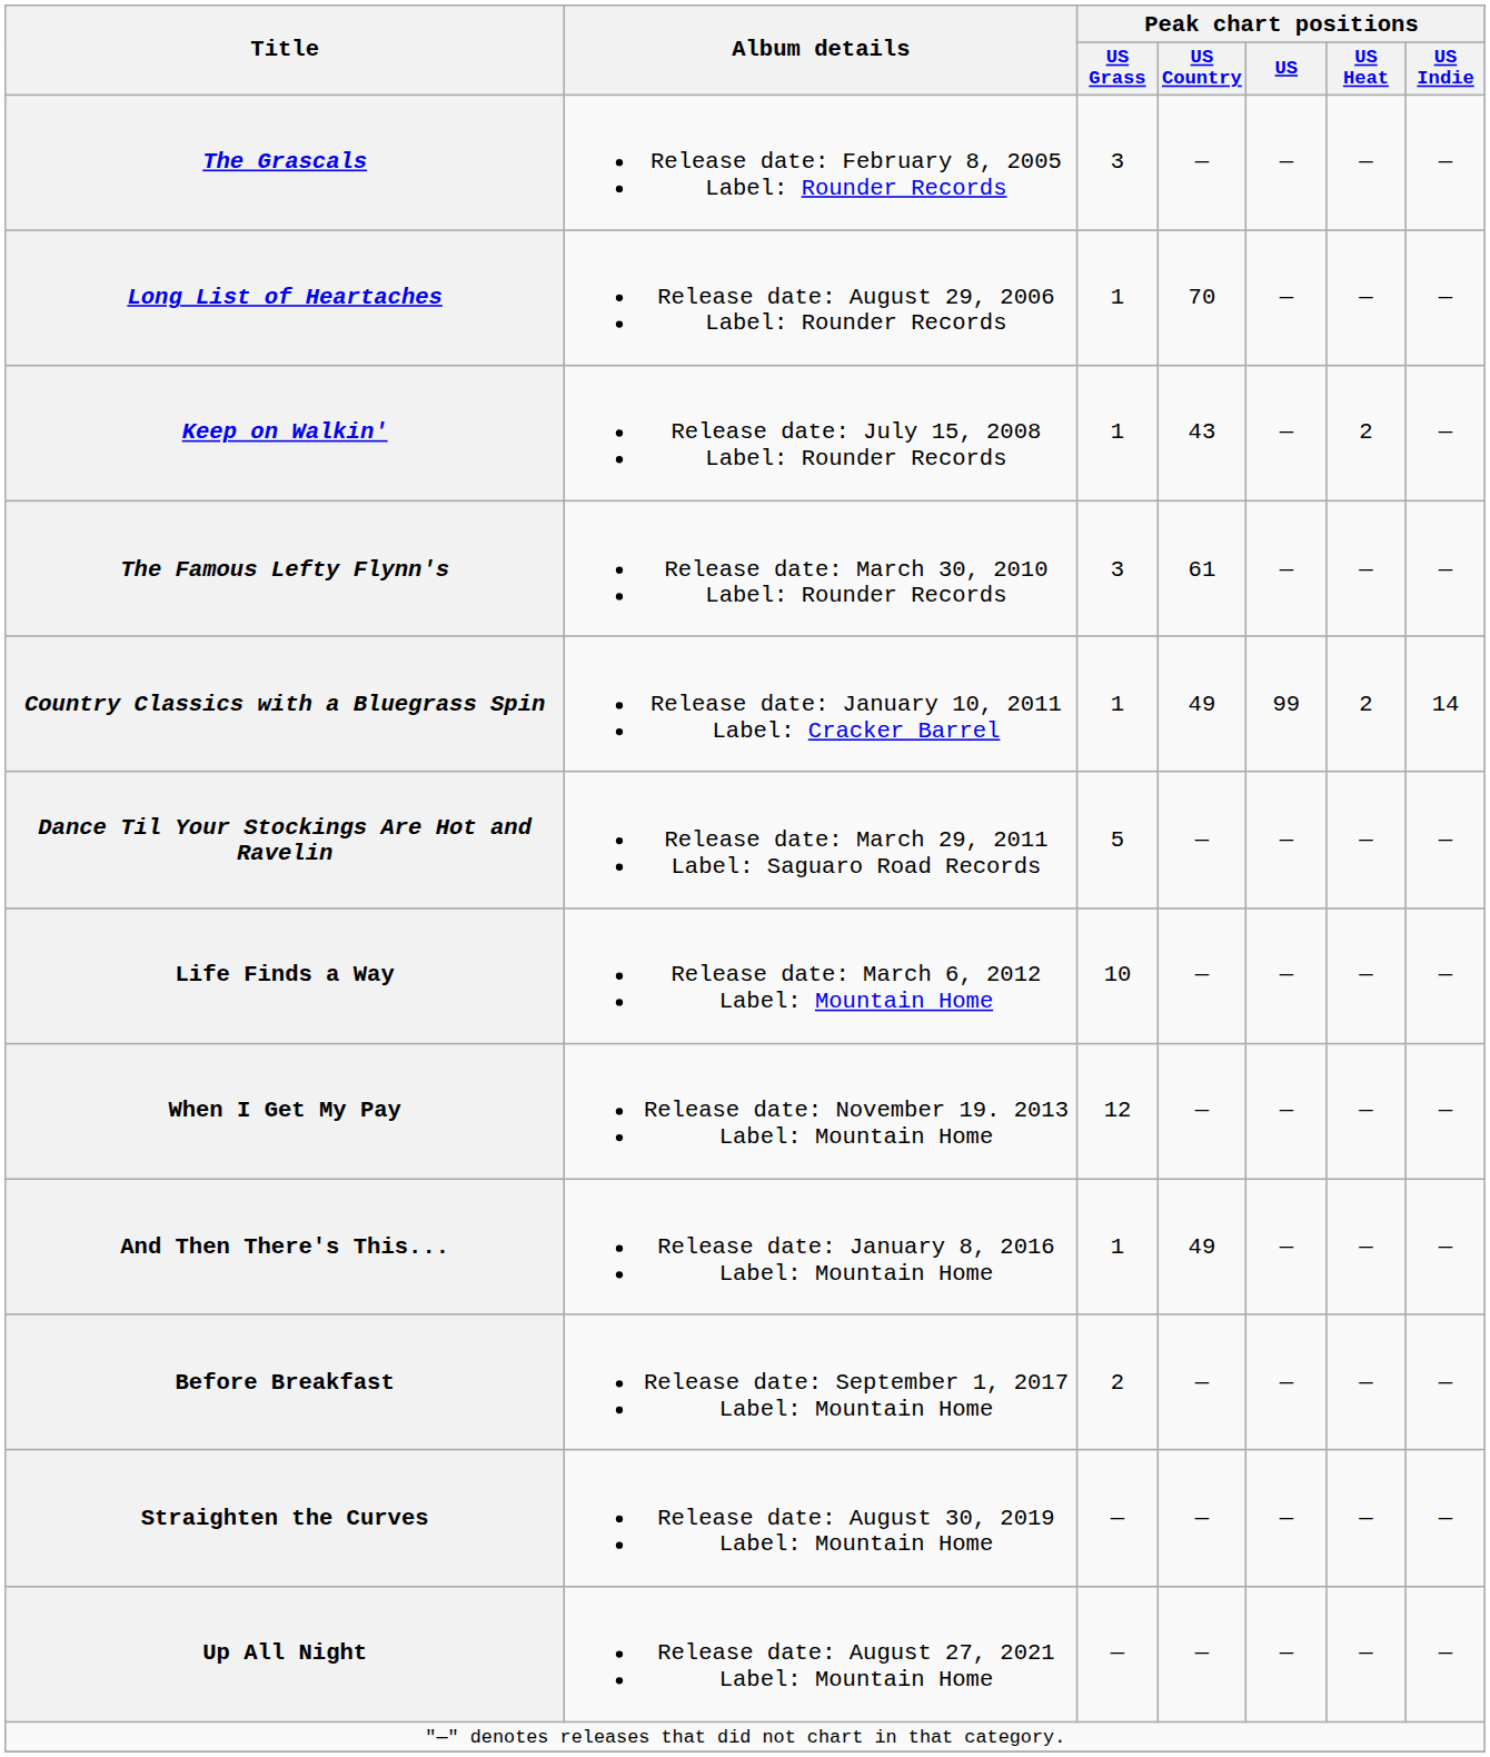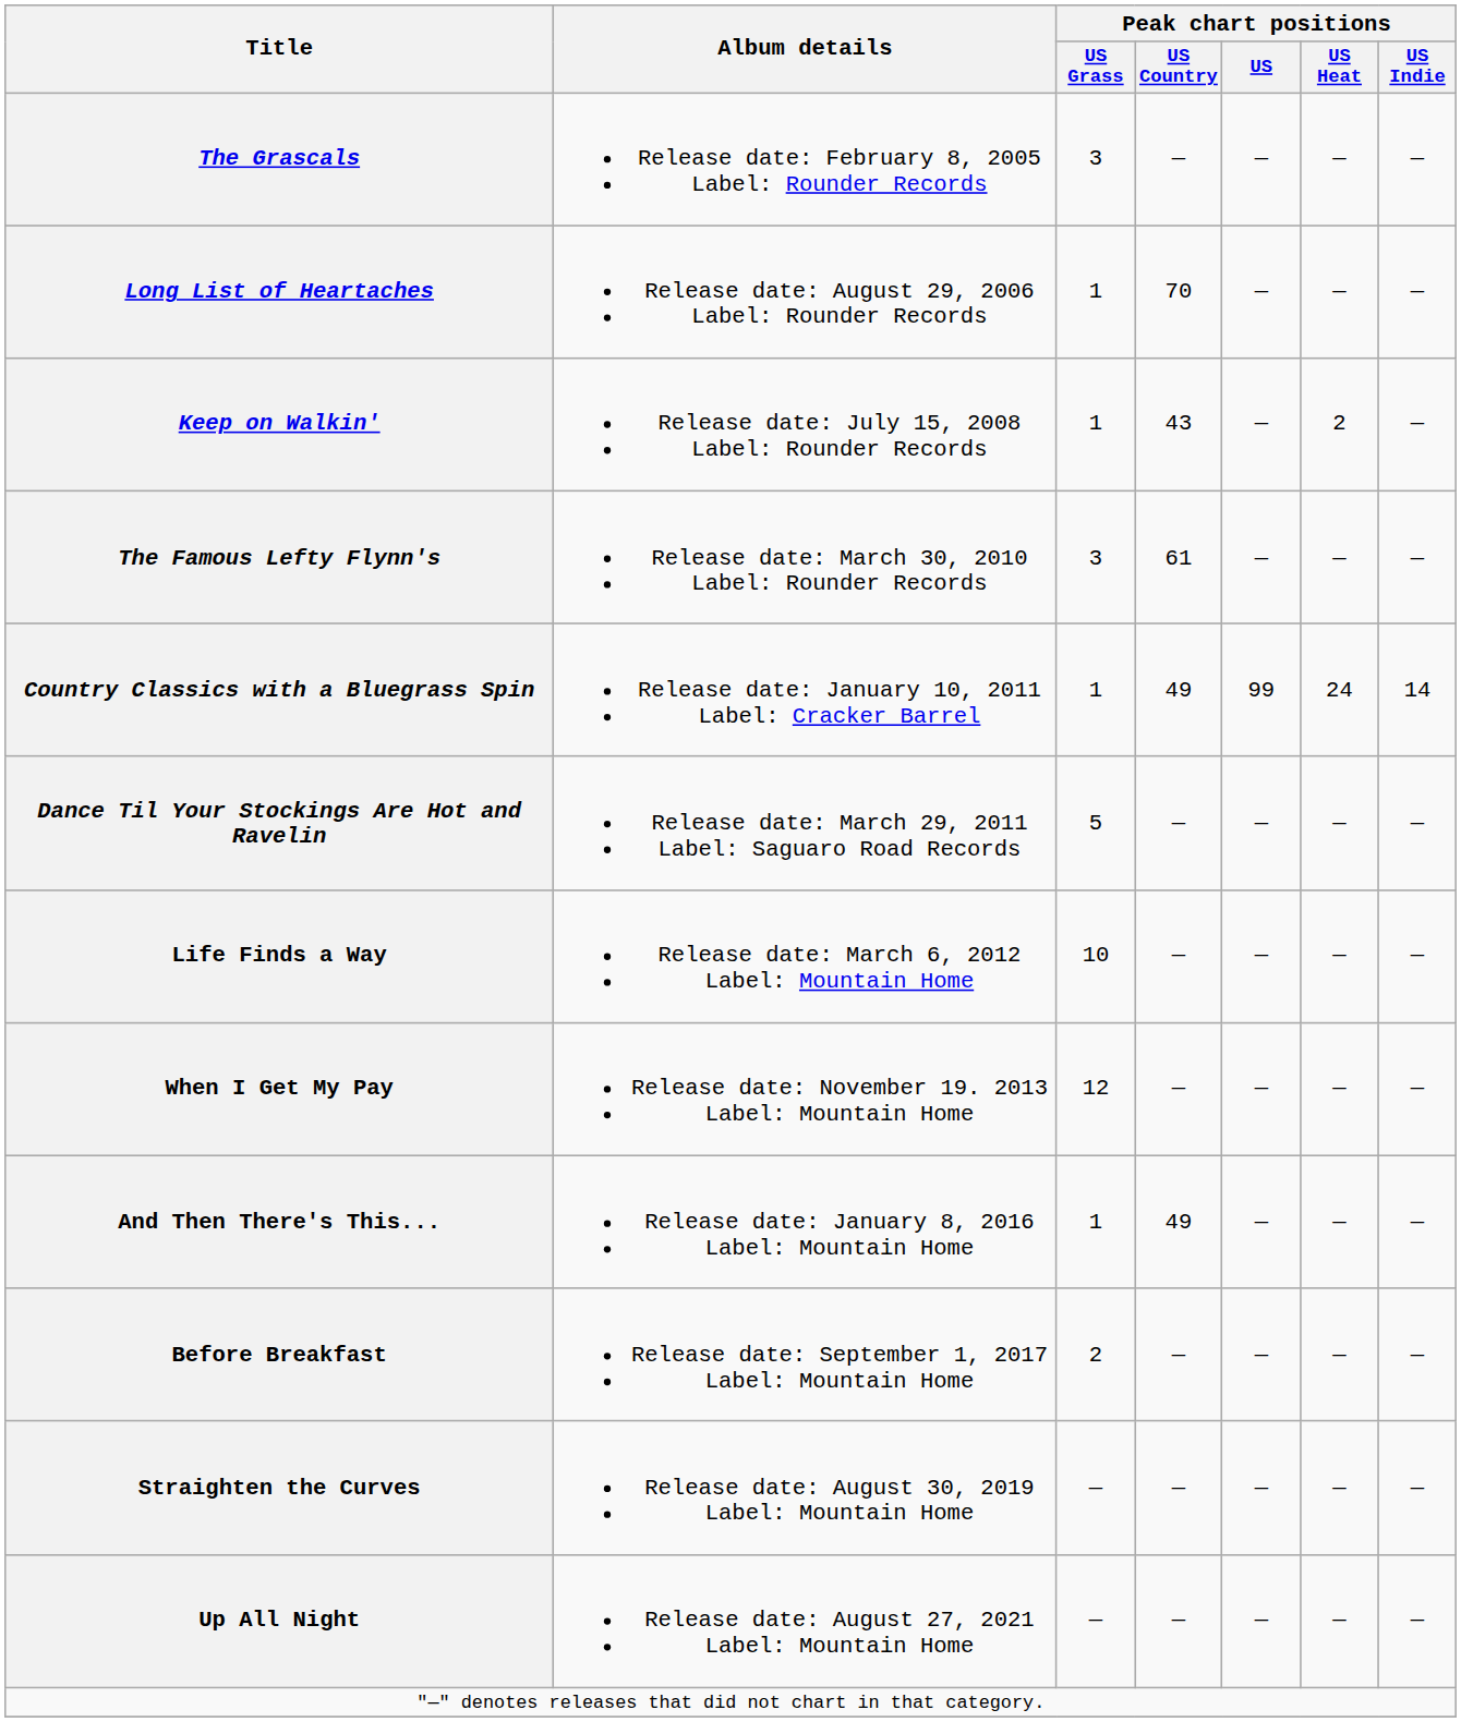Country Classics with a Bluegrass Spin | Peak chart positions / US Heat: 2 -> 24
